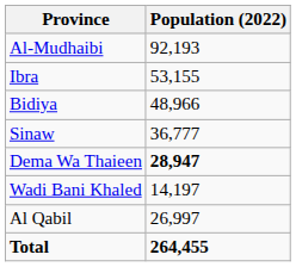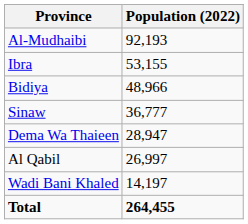Dema Wa Thaieen | Population (2022): bold -> normal
rows swapped: Al Qabil <-> Wadi Bani Khaled
